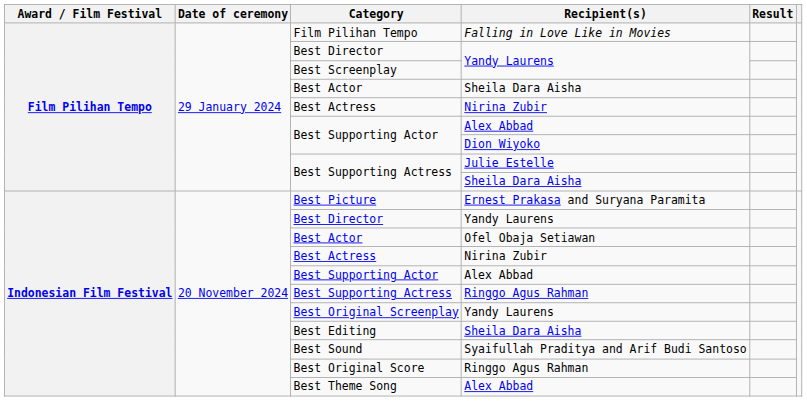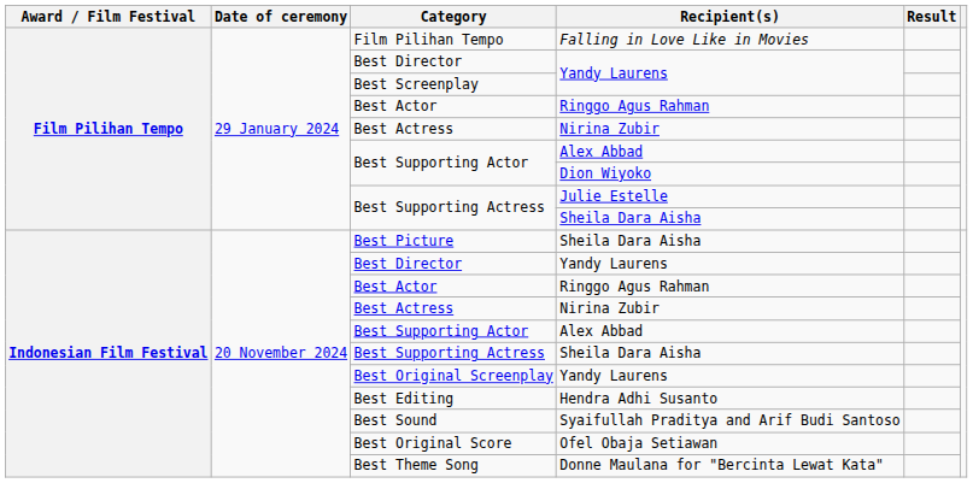Film Pilihan Tempo / Best Actor | Recipient(s): Sheila Dara Aisha -> Ringgo Agus Rahman
Best Picture | Recipient(s): Ernest Prakasa and Suryana Paramita -> Sheila Dara Aisha
Indonesian Film Festival / Best Actor | Recipient(s): Ofel Obaja Setiawan -> Ringgo Agus Rahman
Indonesian Film Festival / Best Supporting Actress | Recipient(s): Ringgo Agus Rahman -> Sheila Dara Aisha
Best Editing | Recipient(s): Sheila Dara Aisha -> Hendra Adhi Susanto
Best Original Score | Recipient(s): Ringgo Agus Rahman -> Ofel Obaja Setiawan
Best Theme Song | Recipient(s): Alex Abbad -> Donne Maulana for "Bercinta Lewat Kata"
